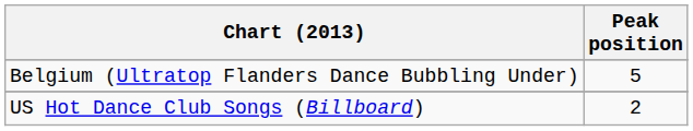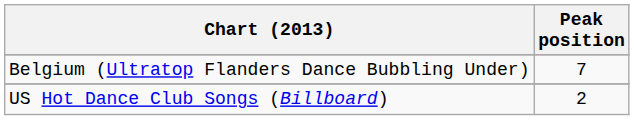Belgium (Ultratop Flanders Dance Bubbling Under) | Peak position: 5 -> 7
